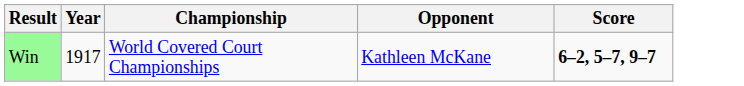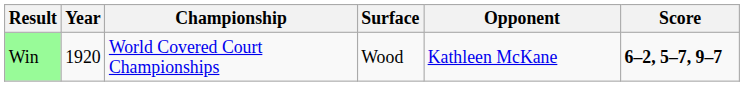+ column: Surface | Wood
Win | Year: 1917 -> 1920
